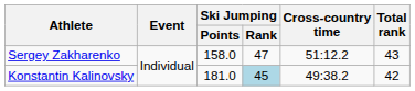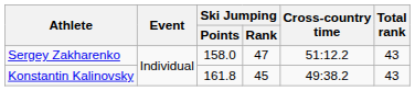Konstantin Kalinovsky | Ski Jumping / Points: 181.0 -> 161.8
Konstantin Kalinovsky | Ski Jumping / Rank: lightblue background -> no background
Konstantin Kalinovsky | Total rank: 42 -> 43
